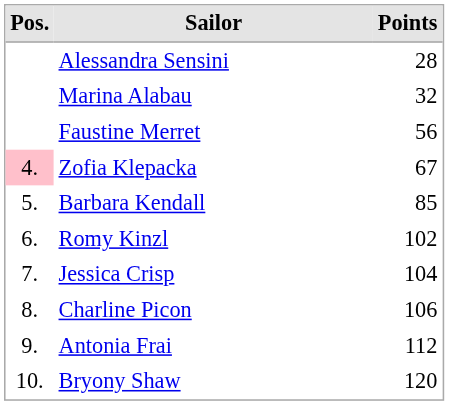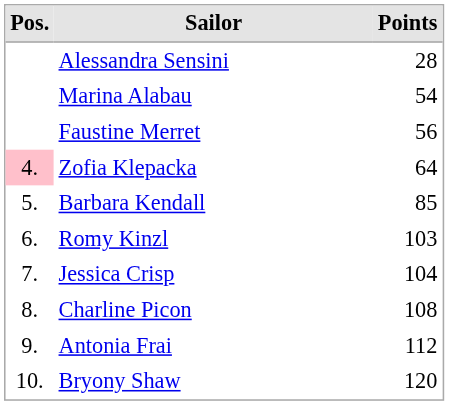Marina Alabau | Points: 32 -> 54
Zofia Klepacka | Points: 67 -> 64
Romy Kinzl | Points: 102 -> 103
Charline Picon | Points: 106 -> 108
